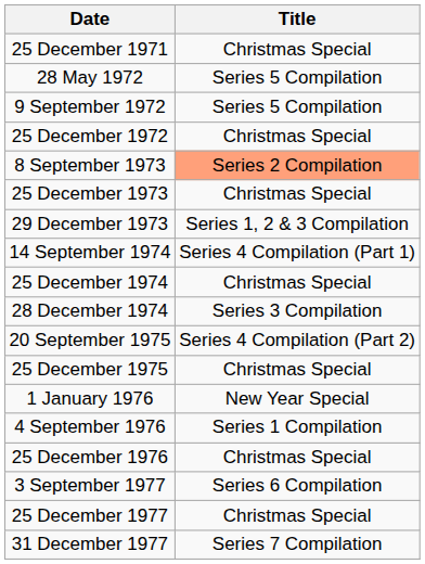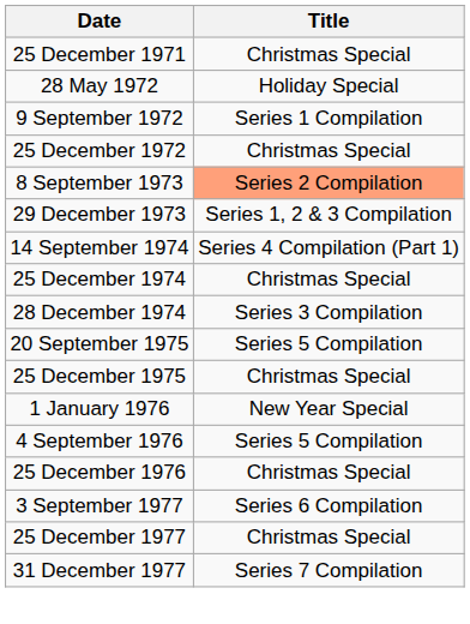28 May 1972 | Title: Series 5 Compilation -> Holiday Special
9 September 1972 | Title: Series 5 Compilation -> Series 1 Compilation
- row: 25 December 1973 | Christmas Special
20 September 1975 | Title: Series 4 Compilation (Part 2) -> Series 5 Compilation
4 September 1976 | Title: Series 1 Compilation -> Series 5 Compilation
